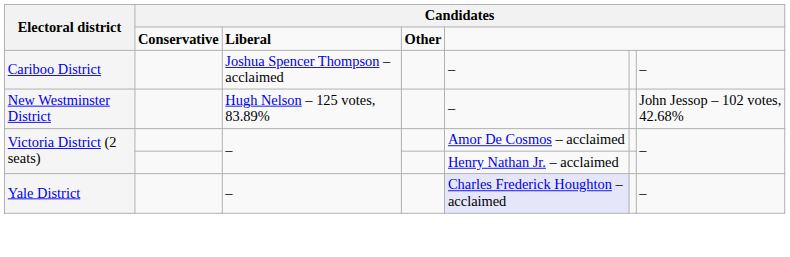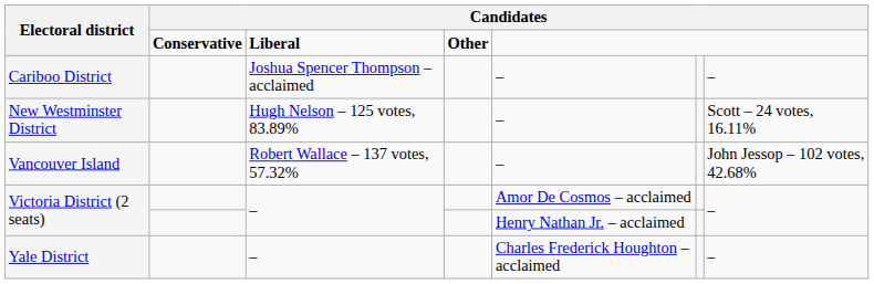New Westminster District | column 7: John Jessop – 102 votes, 42.68% -> Scott – 24 votes, 16.11%
+ row: Vancouver Island | Robert Wallace – 137 votes, 57.32% | – | John Jessop – 102 votes, 42.68%
Yale District | column 5: lavender background -> no background
